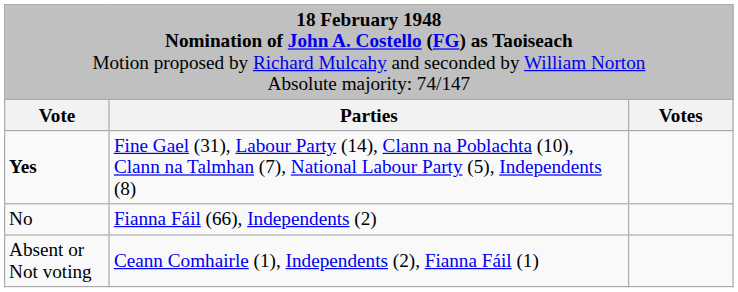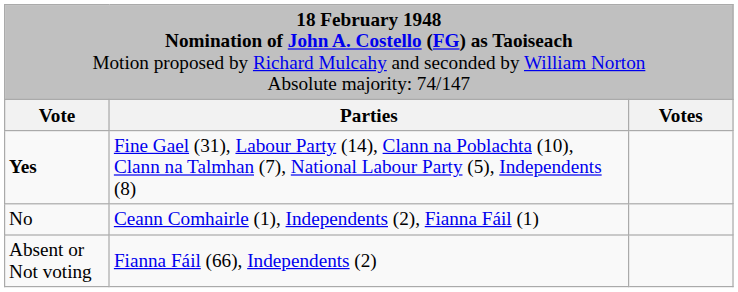No | column 2: Fianna Fáil (66), Independents (2) -> Ceann Comhairle (1), Independents (2), Fianna Fáil (1)
Absent or Not voting | column 2: Ceann Comhairle (1), Independents (2), Fianna Fáil (1) -> Fianna Fáil (66), Independents (2)
